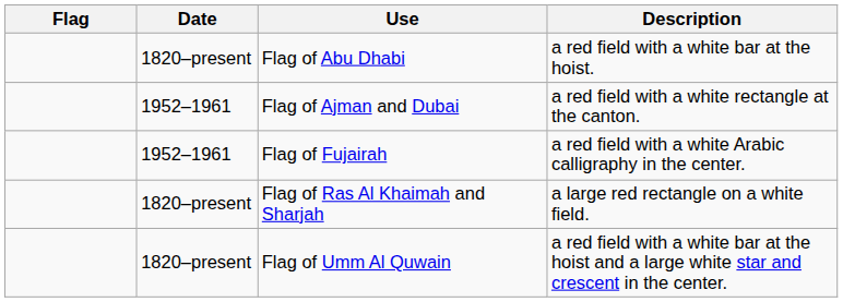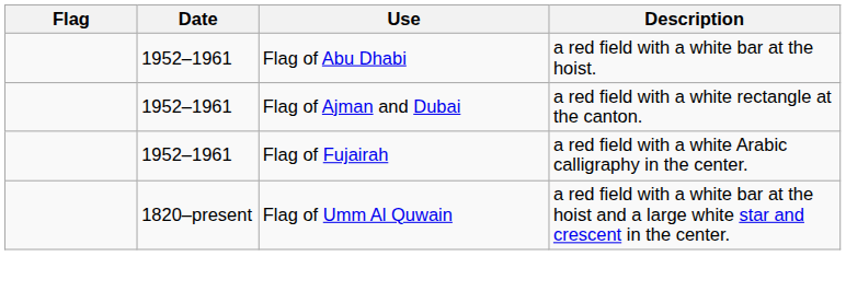Flag of Abu Dhabi | Date: 1820–present -> 1952–1961
- row: 1820–present | Flag of Ras Al Khaimah and Sharjah | a large red rectangle on a white field.
